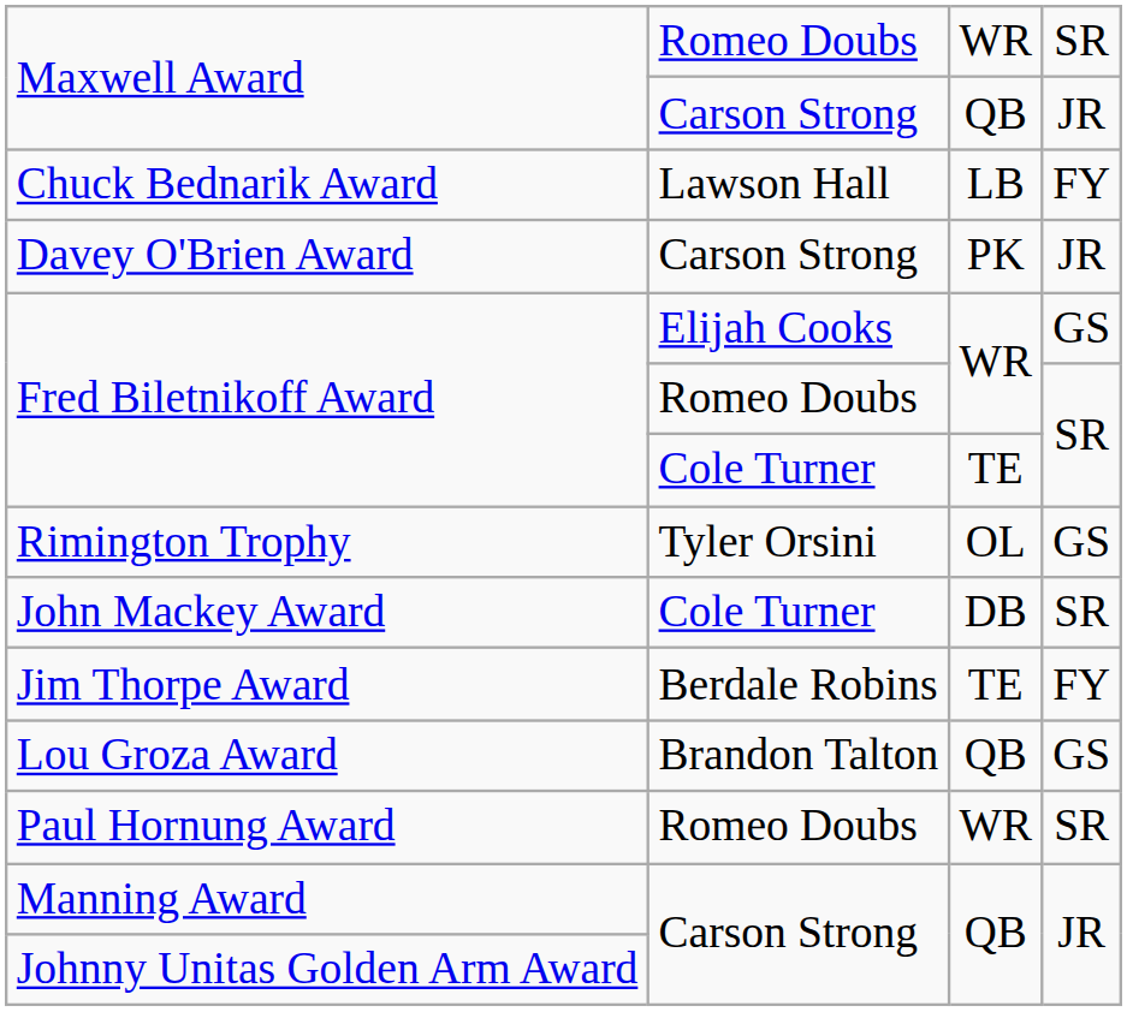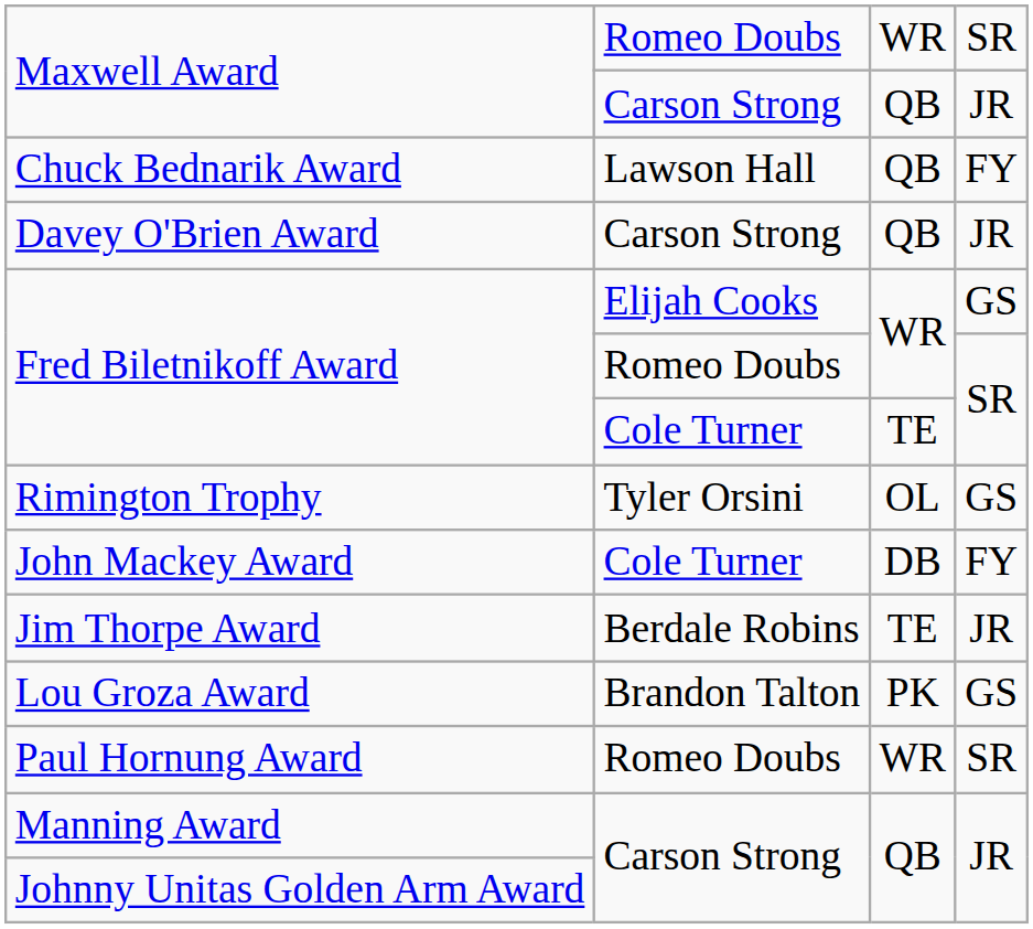Chuck Bednarik Award | column 3: LB -> QB
Davey O'Brien Award | column 3: PK -> QB
John Mackey Award | column 4: SR -> FY
Jim Thorpe Award | column 4: FY -> JR
Lou Groza Award | column 3: QB -> PK
